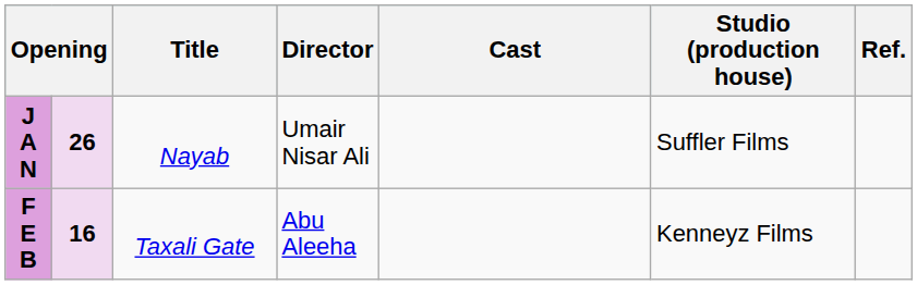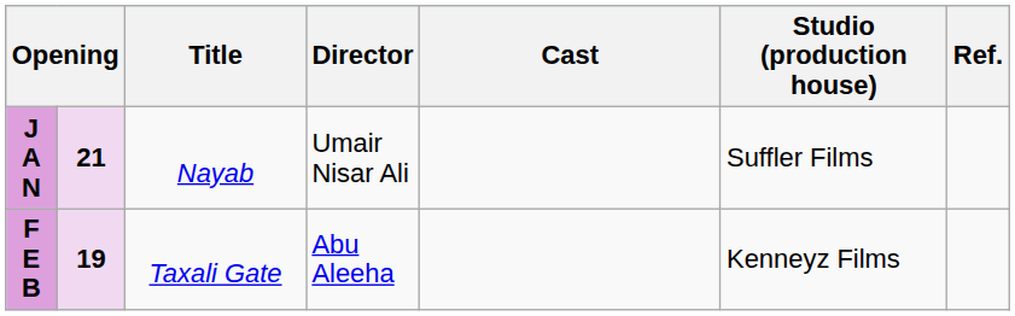J A N | column 2: 26 -> 21
F E B | column 2: 16 -> 19
